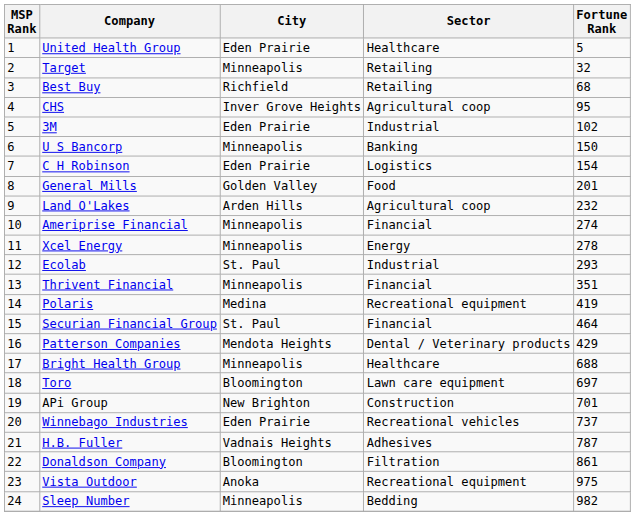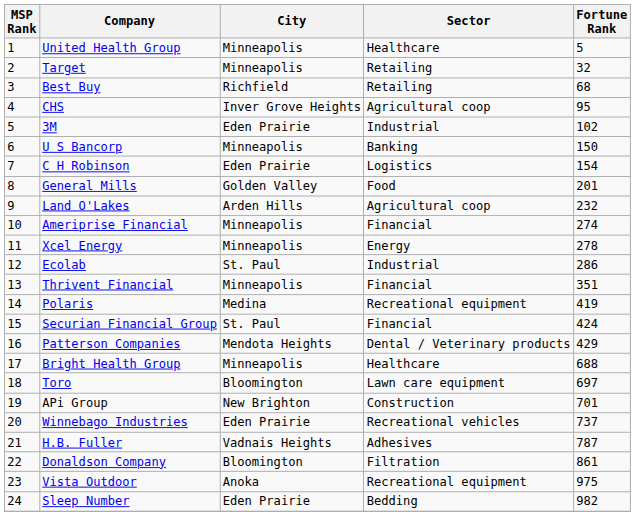United Health Group | City: Eden Prairie -> Minneapolis
Ecolab | Fortune Rank: 293 -> 286
Securian Financial Group | Fortune Rank: 464 -> 424
Sleep Number | City: Minneapolis -> Eden Prairie
